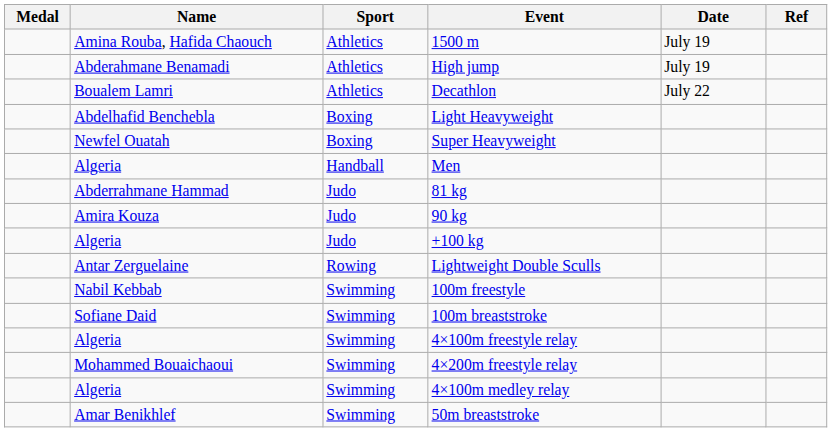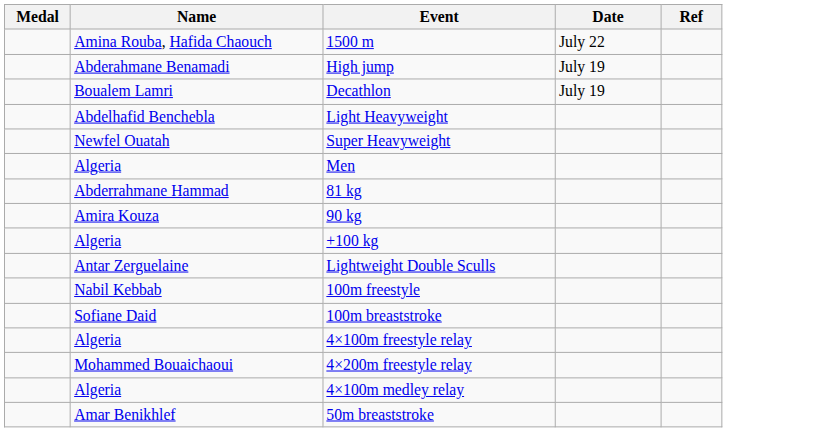- column: Sport | Athletics | Athletics | Athletics | Boxing | Boxing | Handball | Judo | Judo | Judo | Rowing | Swimming | Swimming | Swimming | Swimming | Swimming | Swimming
1500 m | Date: July 19 -> July 22
Decathlon | Date: July 22 -> July 19
